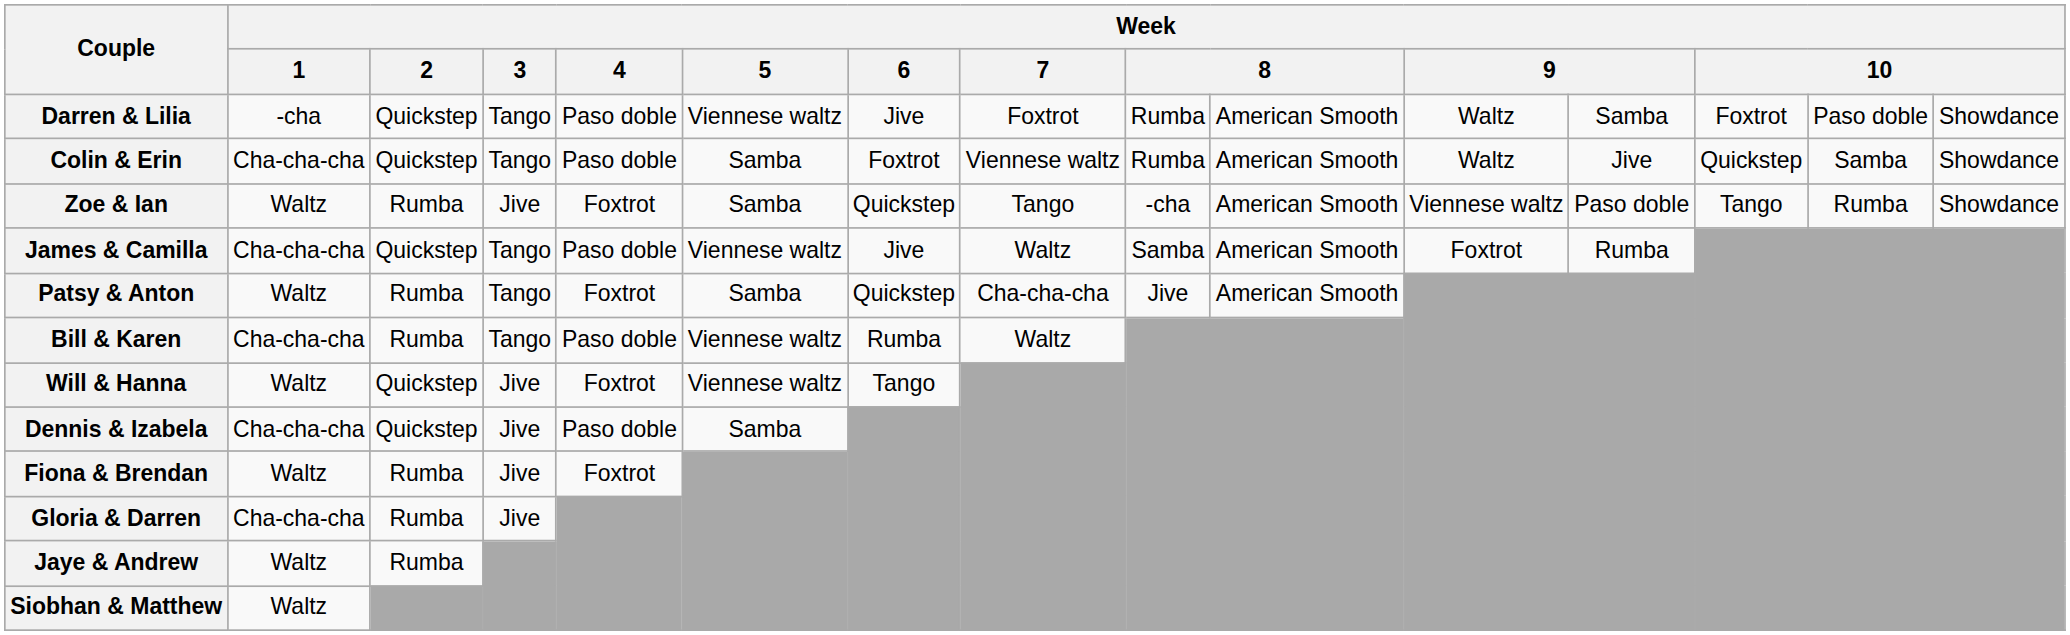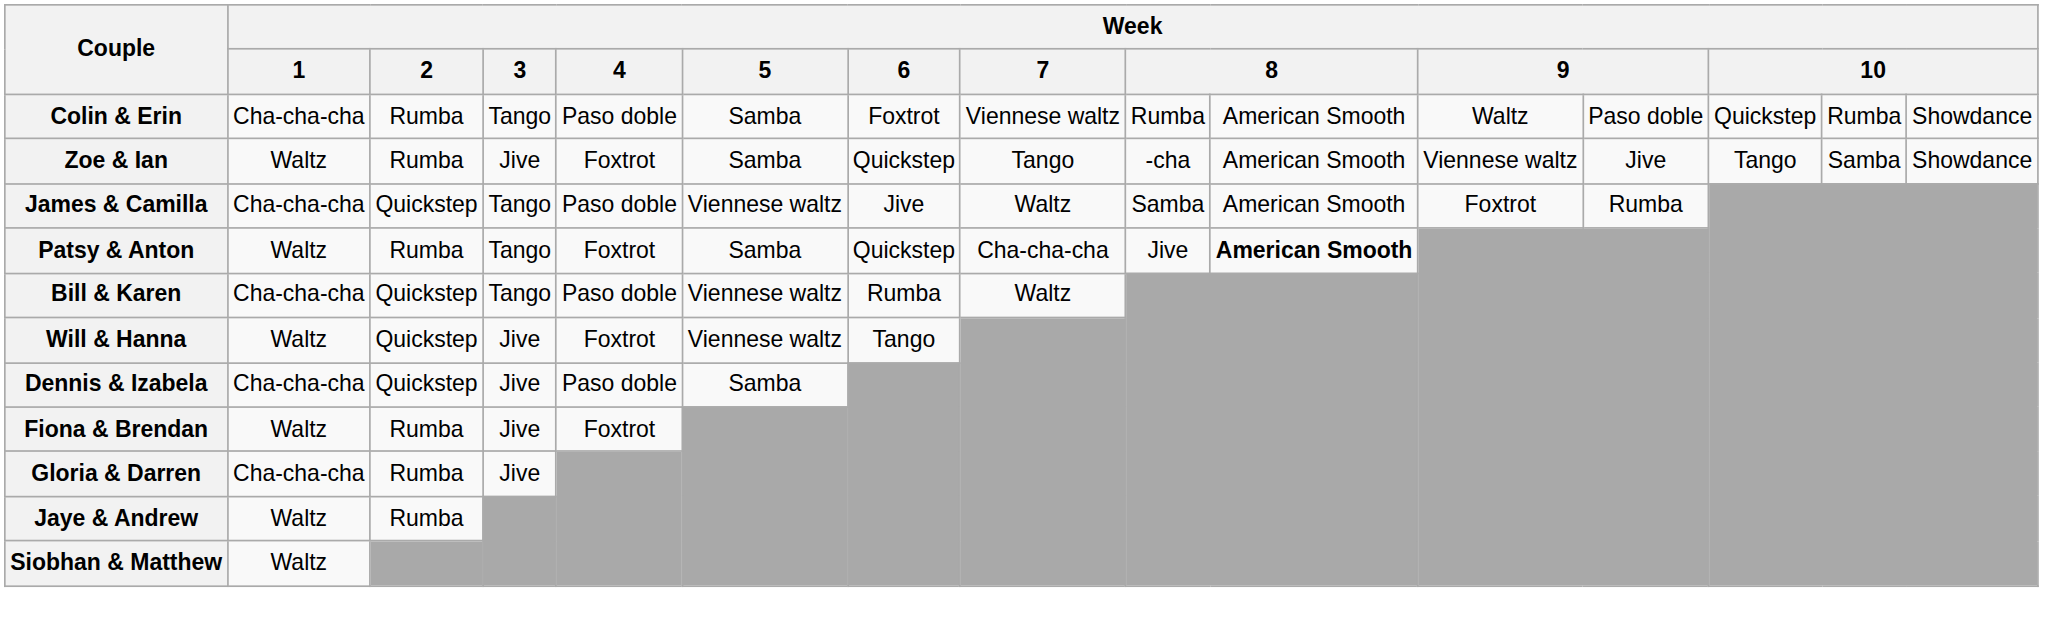- row: Darren & Lilia | -cha | Quickstep | Tango | Paso doble | Viennese waltz | Jive | Foxtrot | Rumba | American Smooth | Waltz | Samba | Foxtrot | Paso doble | Showdance
Colin & Erin | Week / 2: Quickstep -> Rumba
Colin & Erin | column 12: Jive -> Paso doble
Colin & Erin | column 14: Samba -> Rumba
Zoe & Ian | column 12: Paso doble -> Jive
Zoe & Ian | column 14: Rumba -> Samba
Patsy & Anton | column 10: normal -> bold
Bill & Karen | Week / 2: Rumba -> Quickstep
